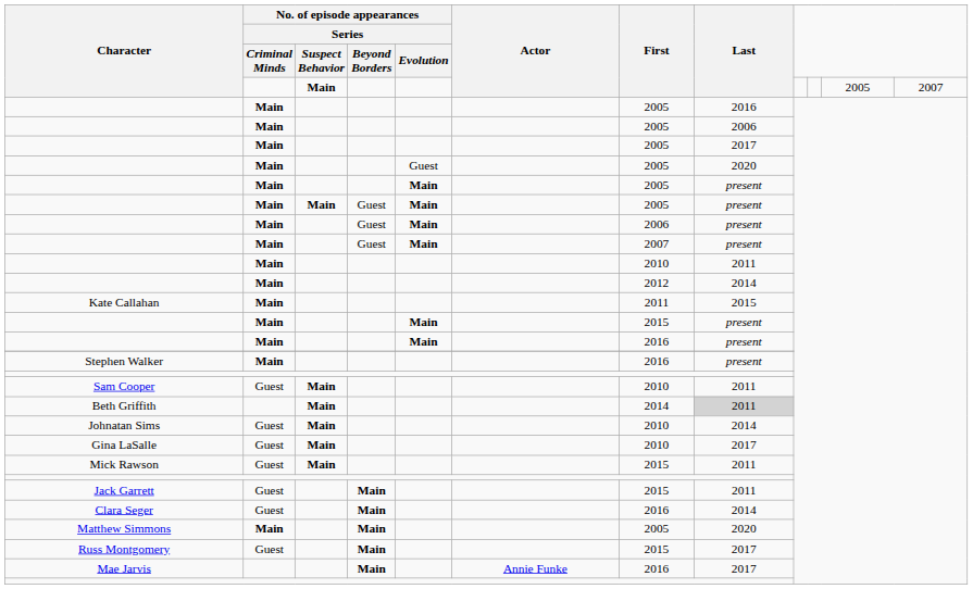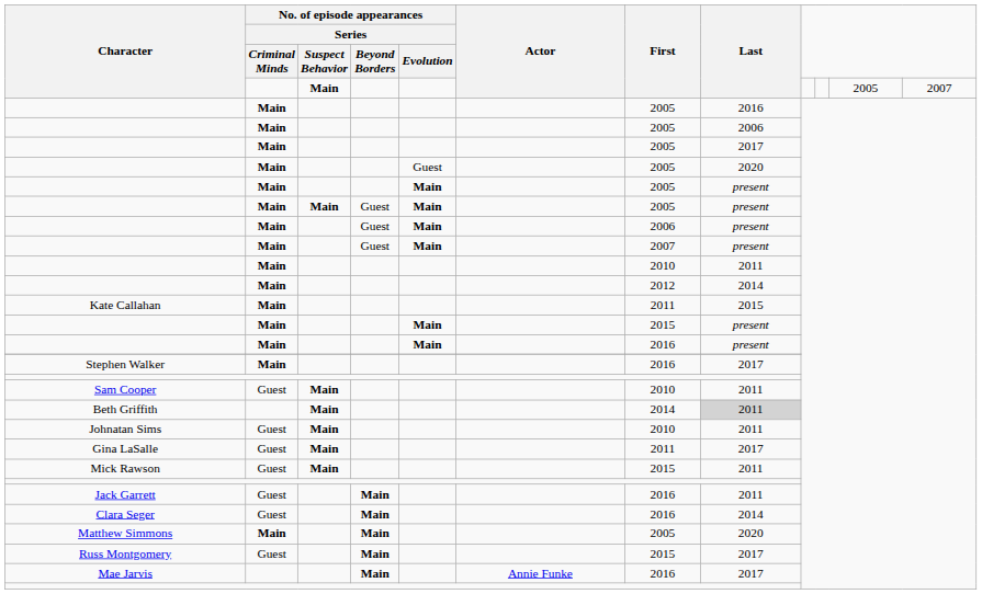Stephen Walker | Last: present -> 2017
Johnatan Sims | Last: 2014 -> 2011
Gina LaSalle | First: 2010 -> 2011
Jack Garrett | First: 2015 -> 2016
